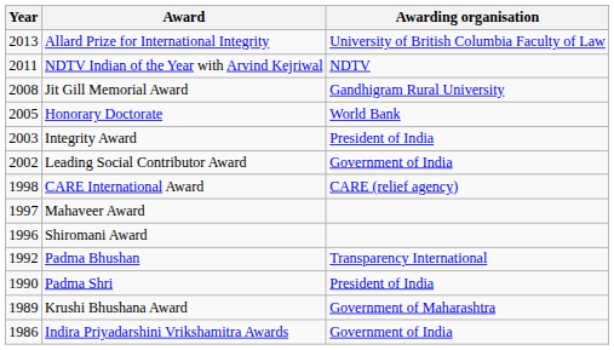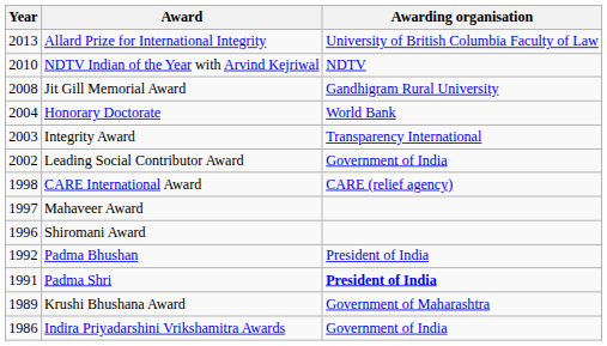NDTV Indian of the Year with Arvind Kejriwal | Year: 2011 -> 2010
Honorary Doctorate | Year: 2005 -> 2004
Integrity Award | Awarding organisation: President of India -> Transparency International
Padma Bhushan | Awarding organisation: Transparency International -> President of India
Padma Shri | Year: 1990 -> 1991
Padma Shri | Awarding organisation: normal -> bold
